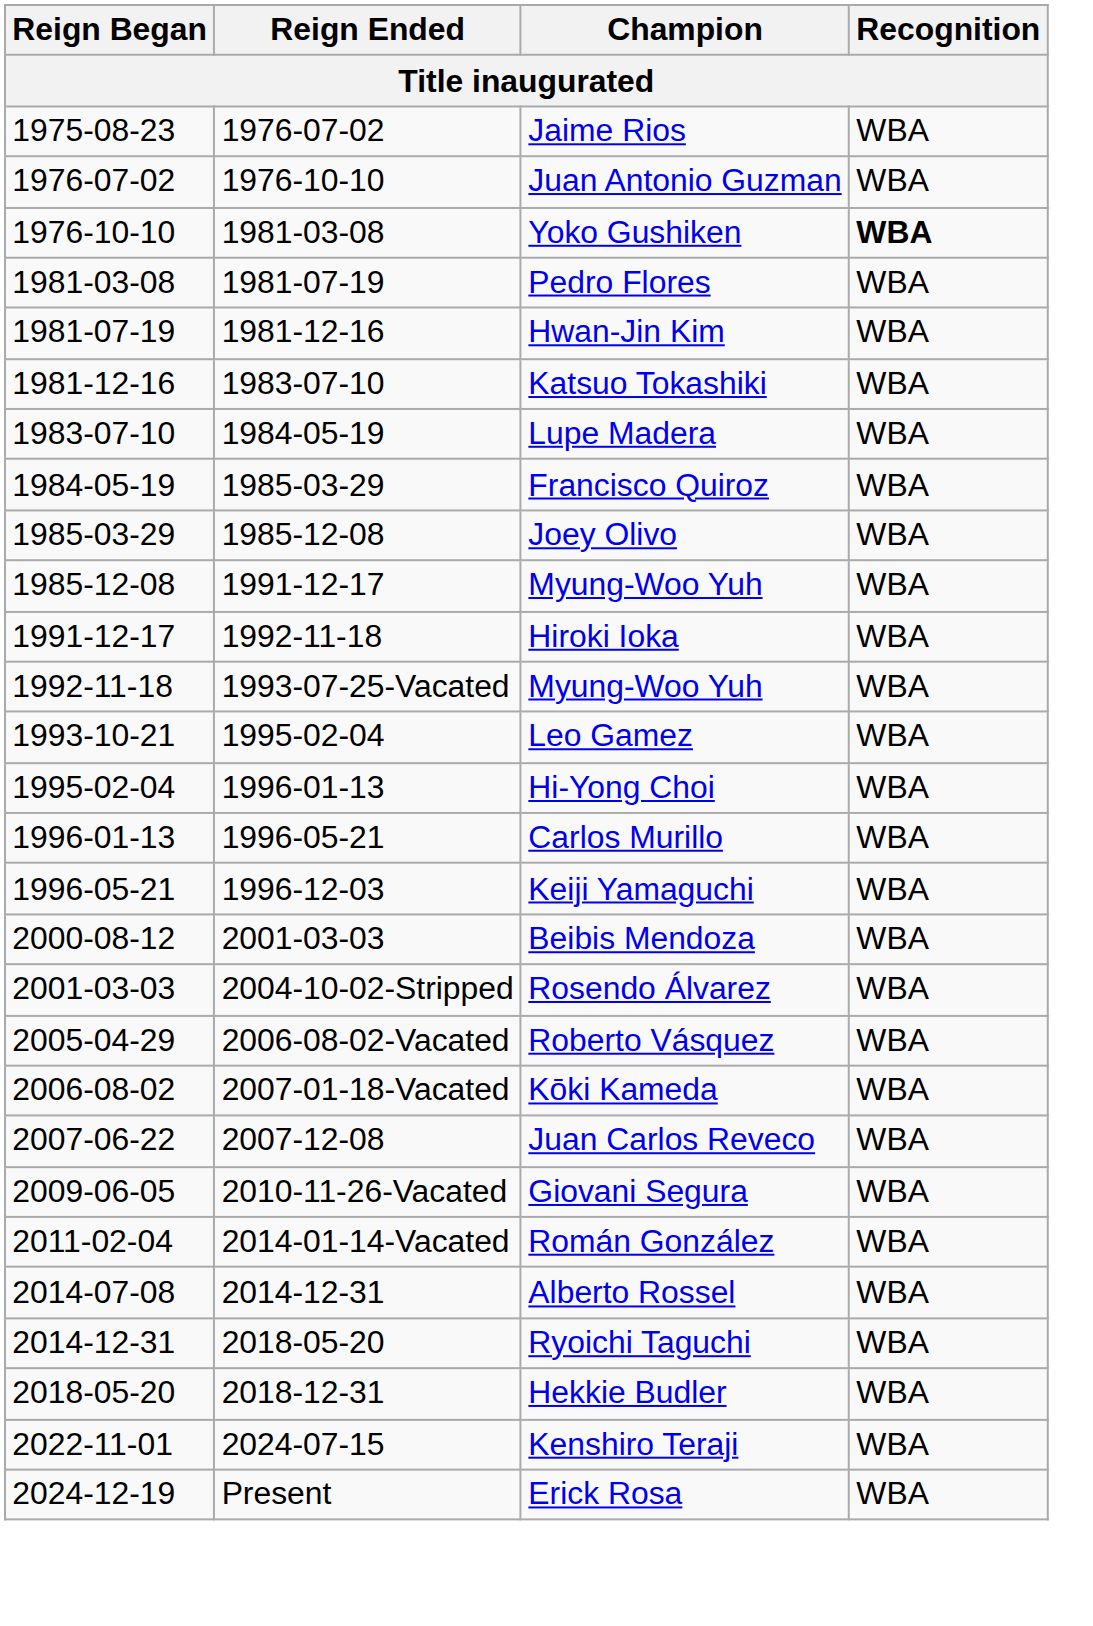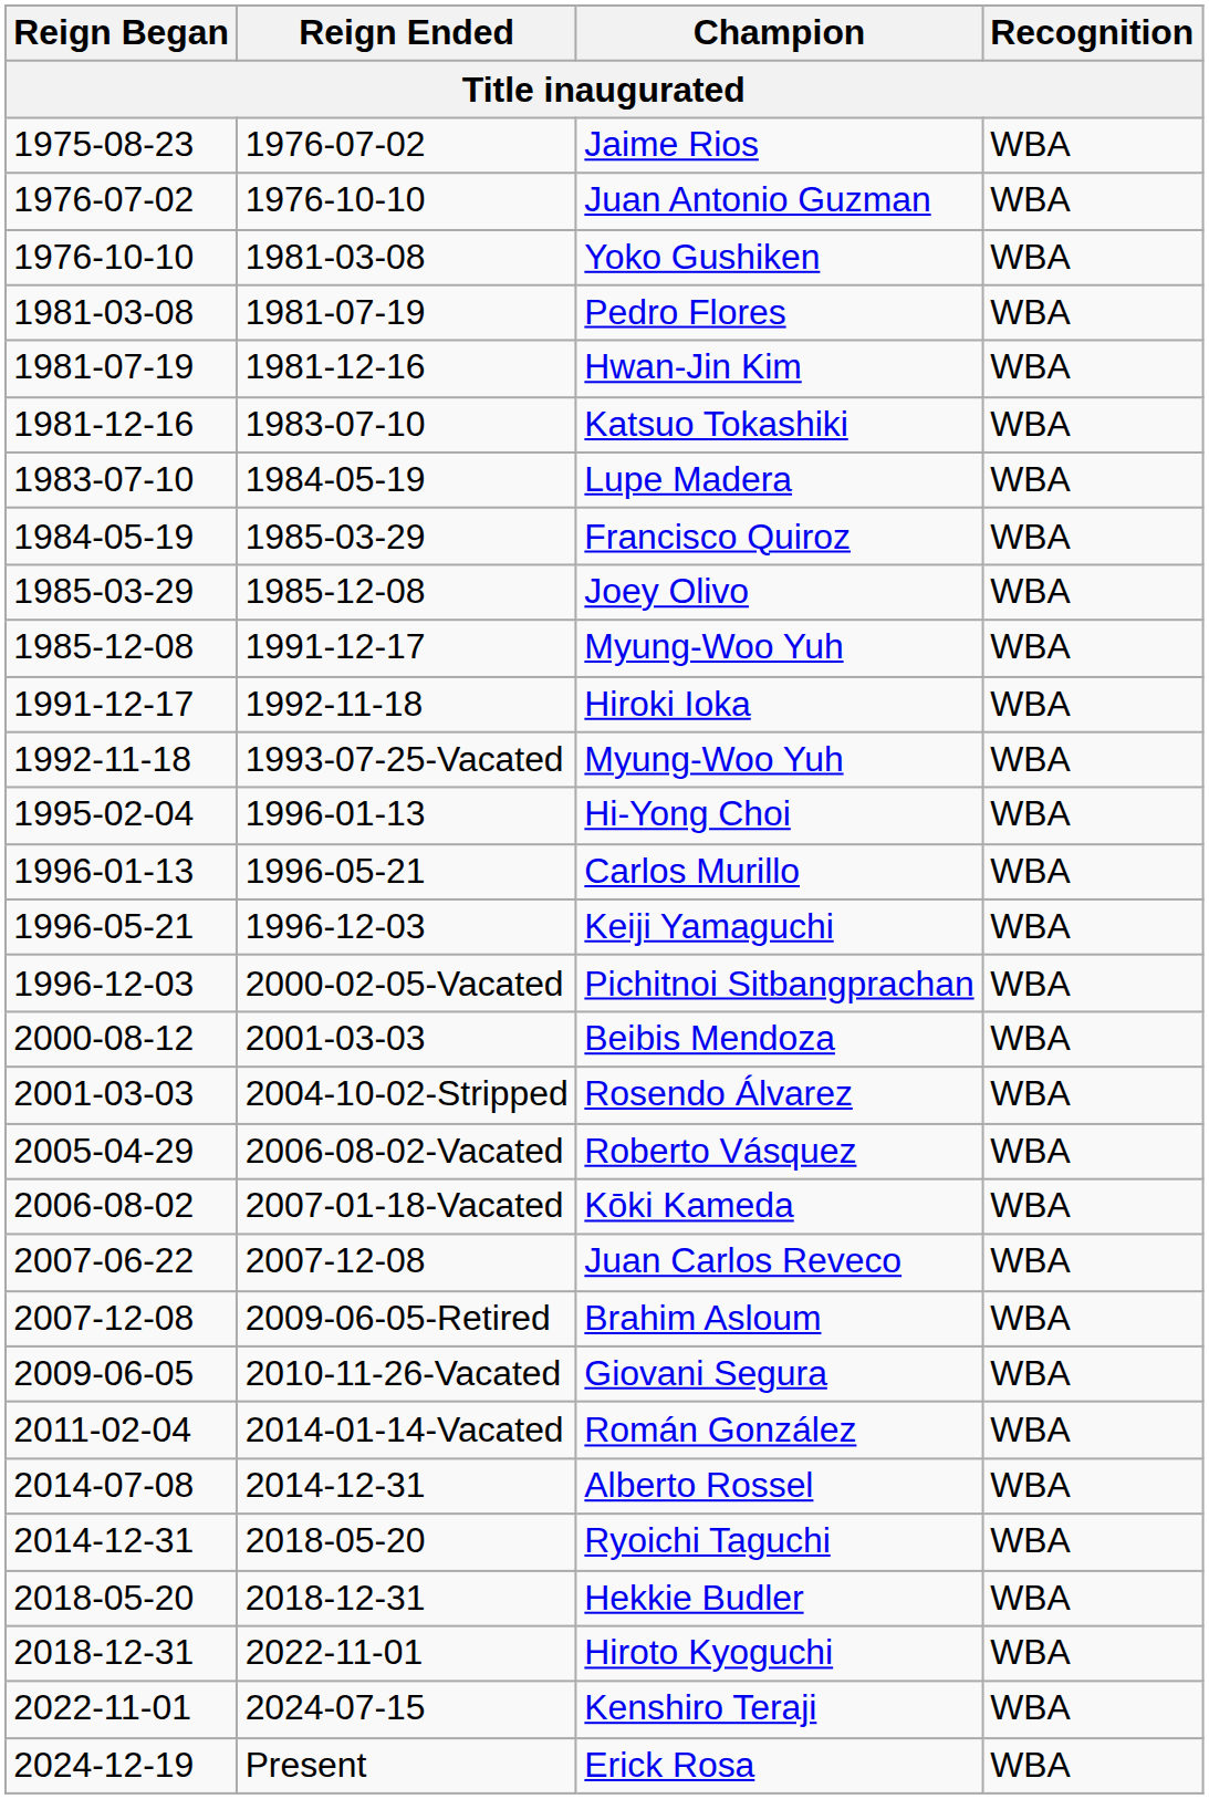Yoko Gushiken | Recognition: bold -> normal
- row: 1993-10-21 | 1995-02-04 | Leo Gamez | WBA
+ row: 1996-12-03 | 2000-02-05-Vacated | Pichitnoi Sitbangprachan | WBA
+ row: 2007-12-08 | 2009-06-05-Retired | Brahim Asloum | WBA
+ row: 2018-12-31 | 2022-11-01 | Hiroto Kyoguchi | WBA
